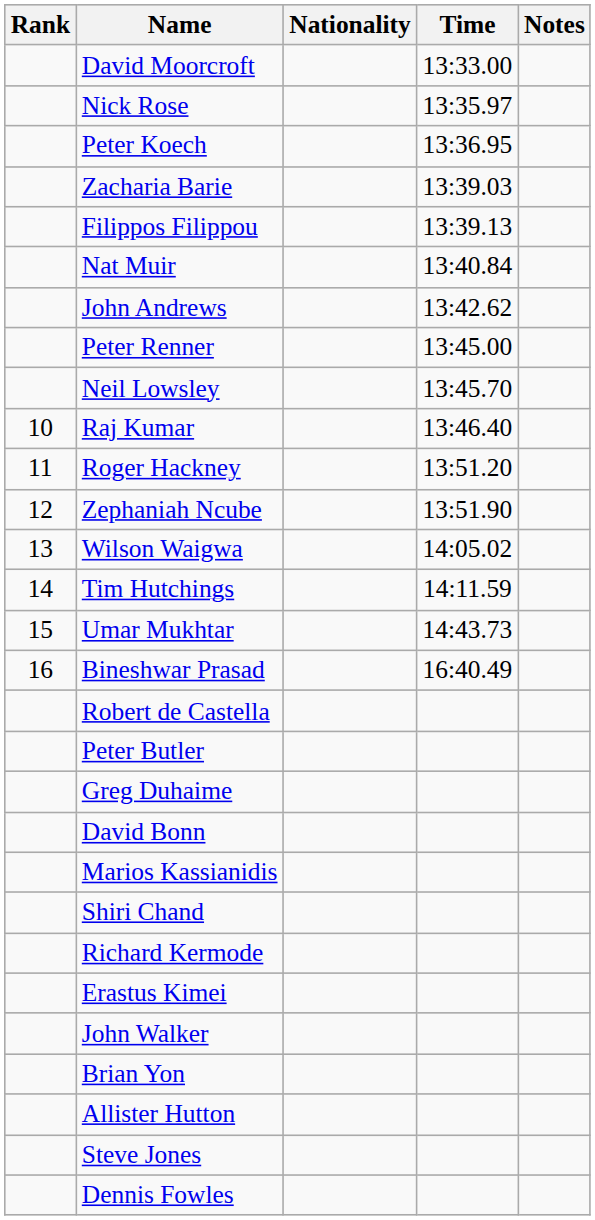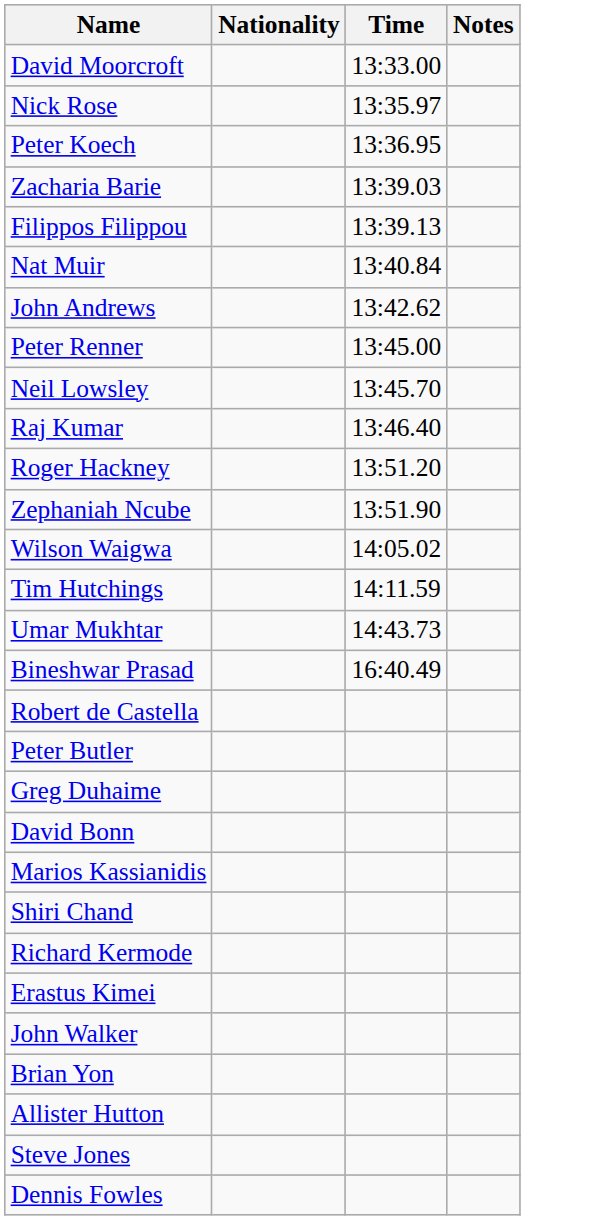- column: Rank | 10 | 11 | 12 | 13 | 14 | 15 | 16
